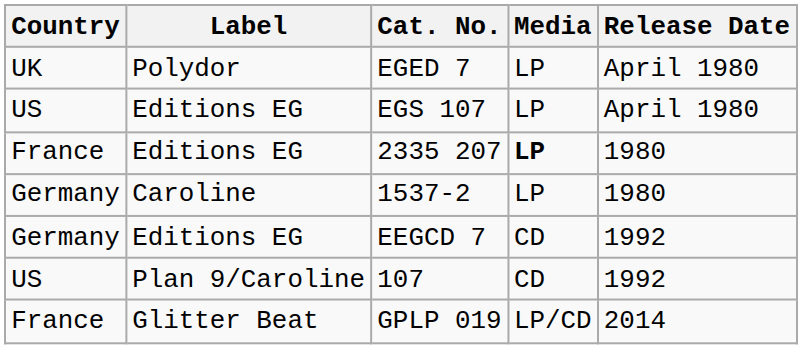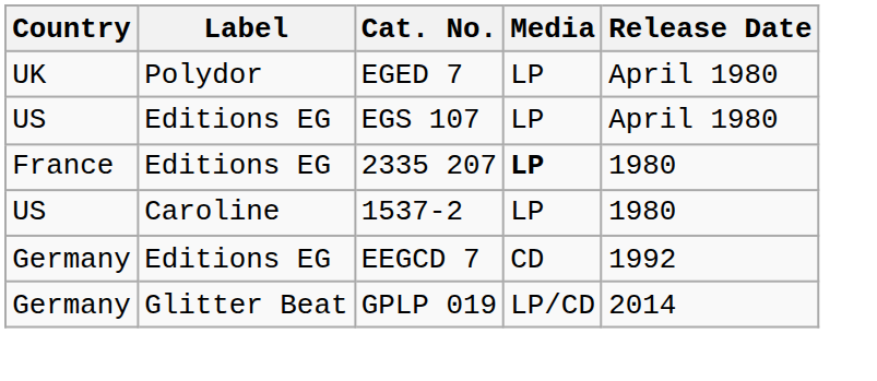1537-2 | Country: Germany -> US
- row: US | Plan 9/Caroline | 107 | CD | 1992
GPLP 019 | Country: France -> Germany
